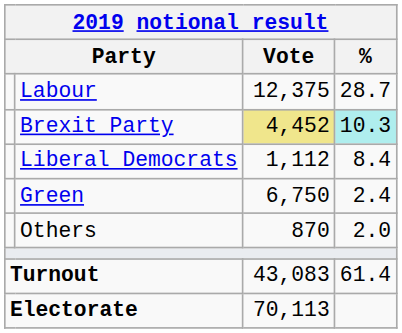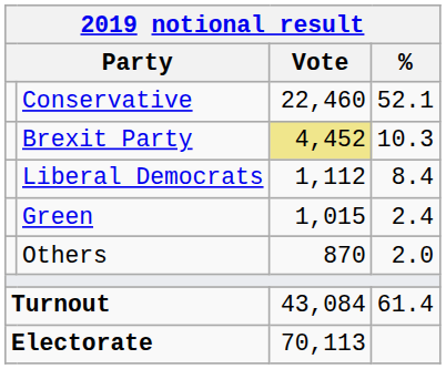+ row: Conservative | 22,460 | 52.1
- row: Labour | 12,375 | 28.7
Brexit Party | %: paleturquoise background -> no background
Green | Vote: 6,750 -> 1,015
Turnout | Vote: 43,083 -> 43,084
